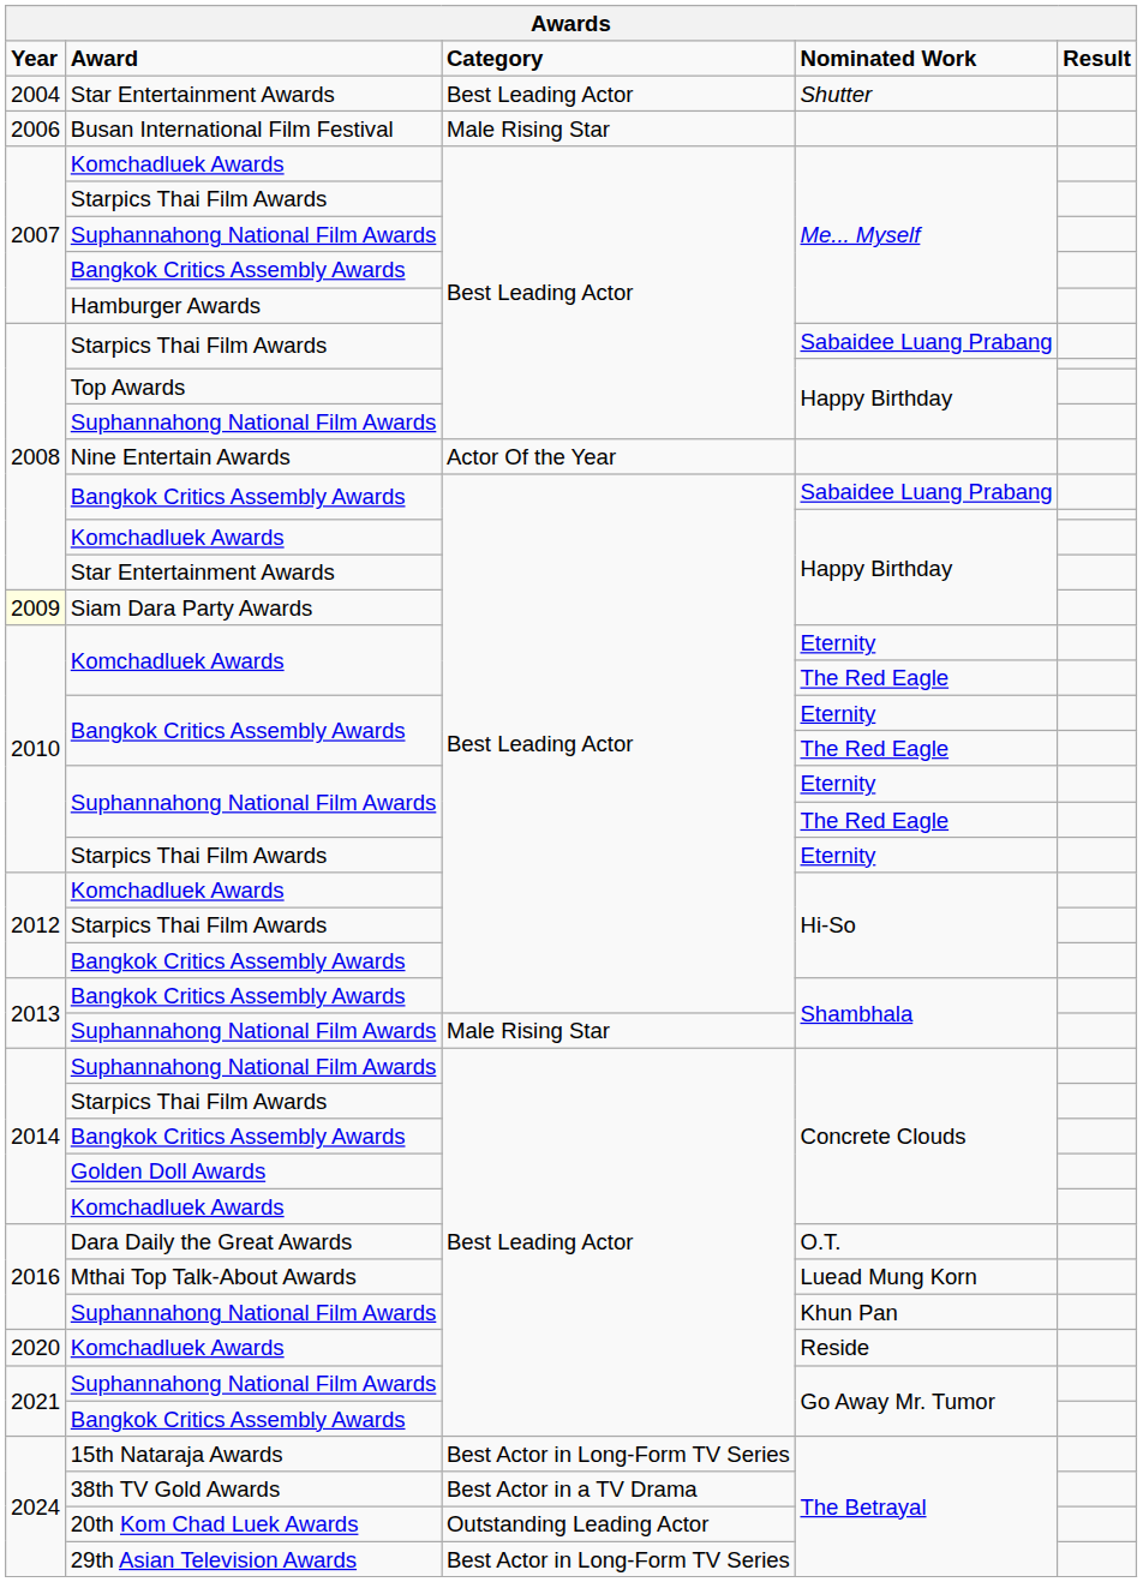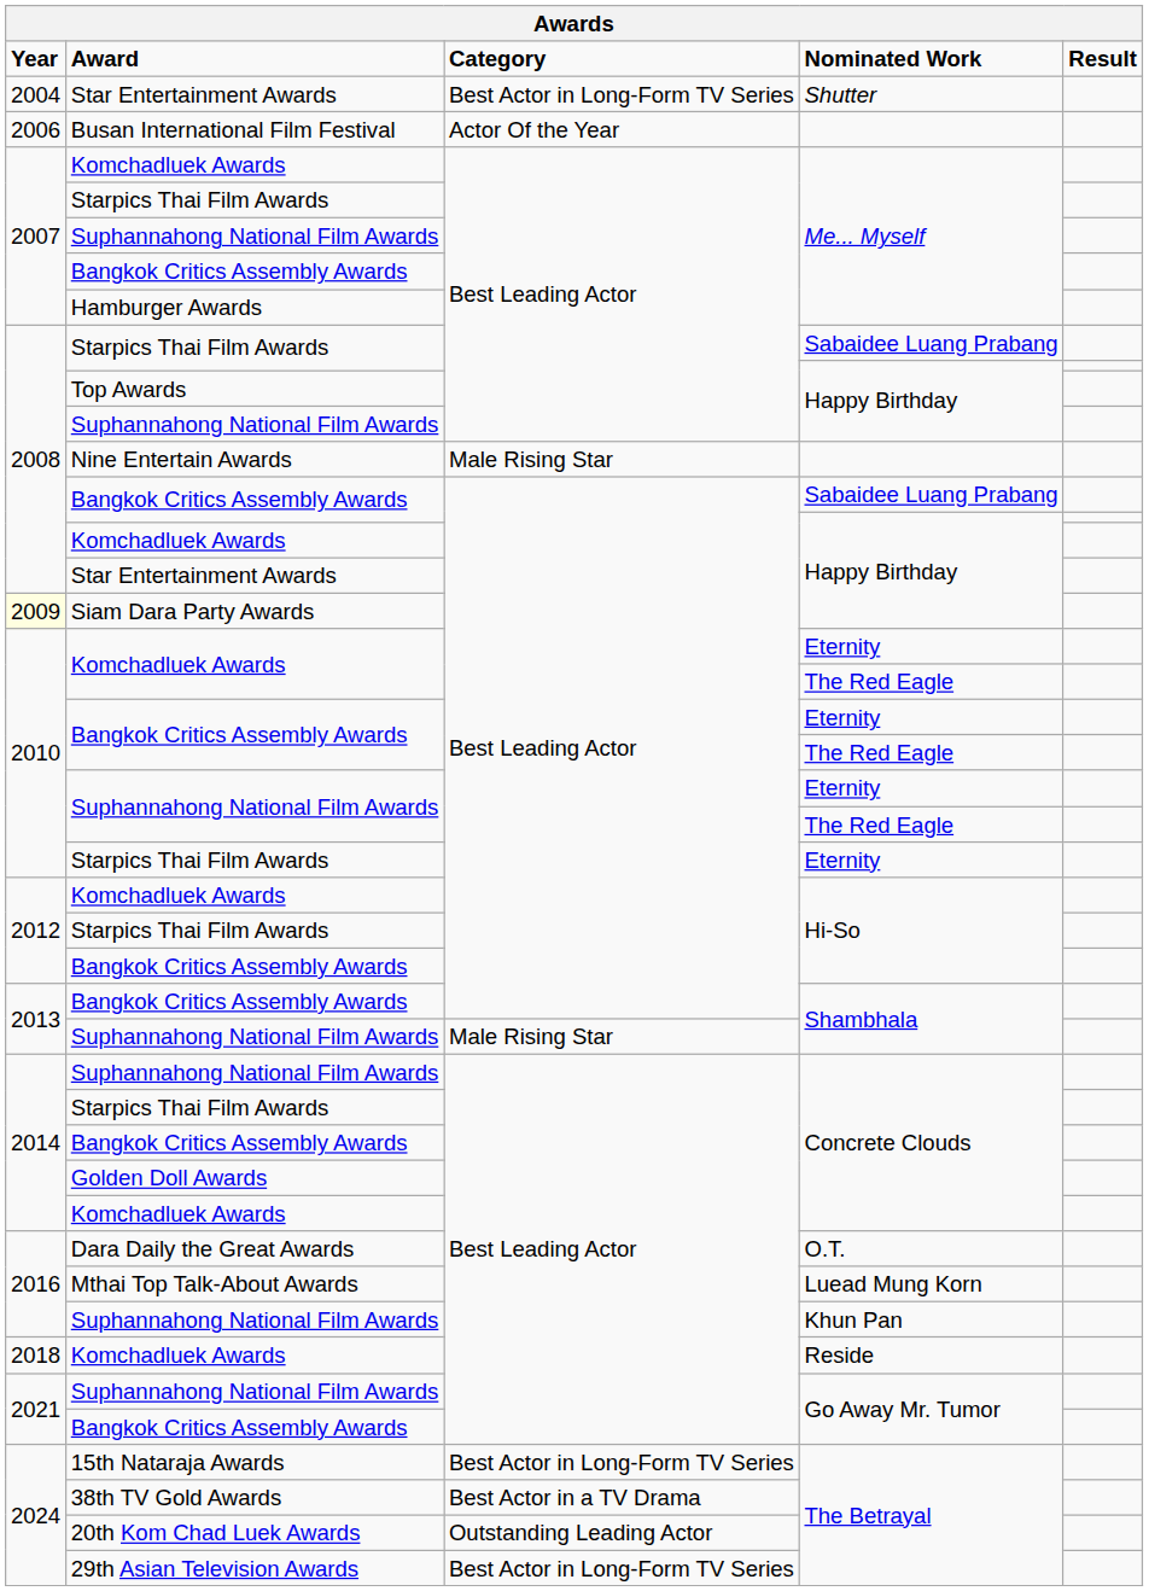Star Entertainment Awards / Shutter | Category: Best Leading Actor -> Best Actor in Long-Form TV Series
Busan International Film Festival | Category: Male Rising Star -> Actor Of the Year
Nine Entertain Awards | Category: Actor Of the Year -> Male Rising Star
Komchadluek Awards / Reside | Year: 2020 -> 2018
